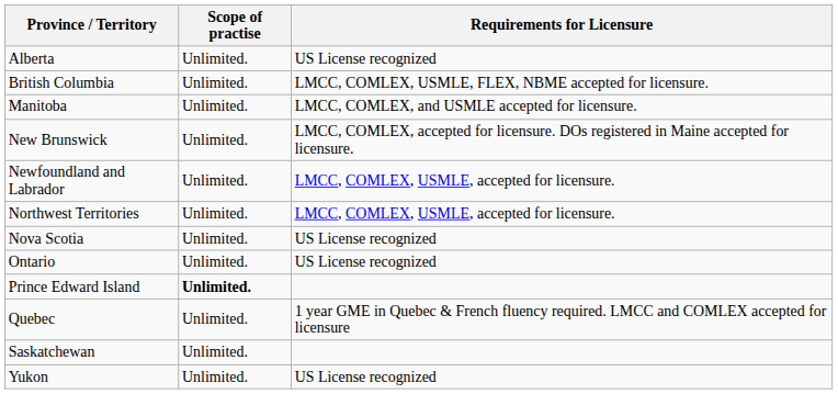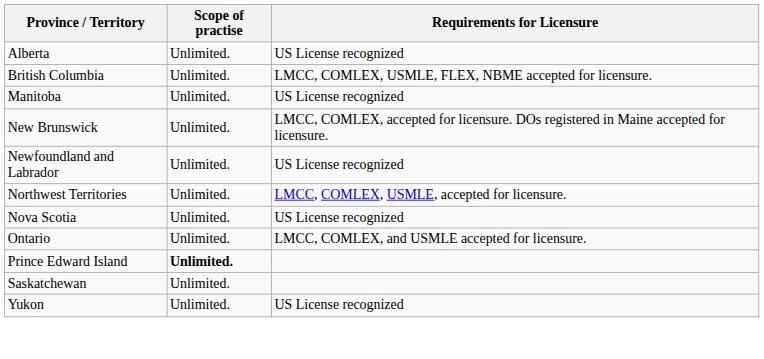Manitoba | Requirements for Licensure: LMCC, COMLEX, and USMLE accepted for licensure. -> US License recognized
Newfoundland and Labrador | Requirements for Licensure: LMCC, COMLEX, USMLE, accepted for licensure. -> US License recognized
Ontario | Requirements for Licensure: US License recognized -> LMCC, COMLEX, and USMLE accepted for licensure.
- row: Quebec | Unlimited. | 1 year GME in Quebec & French fluency required. LMCC and COMLEX accepted for licensure
